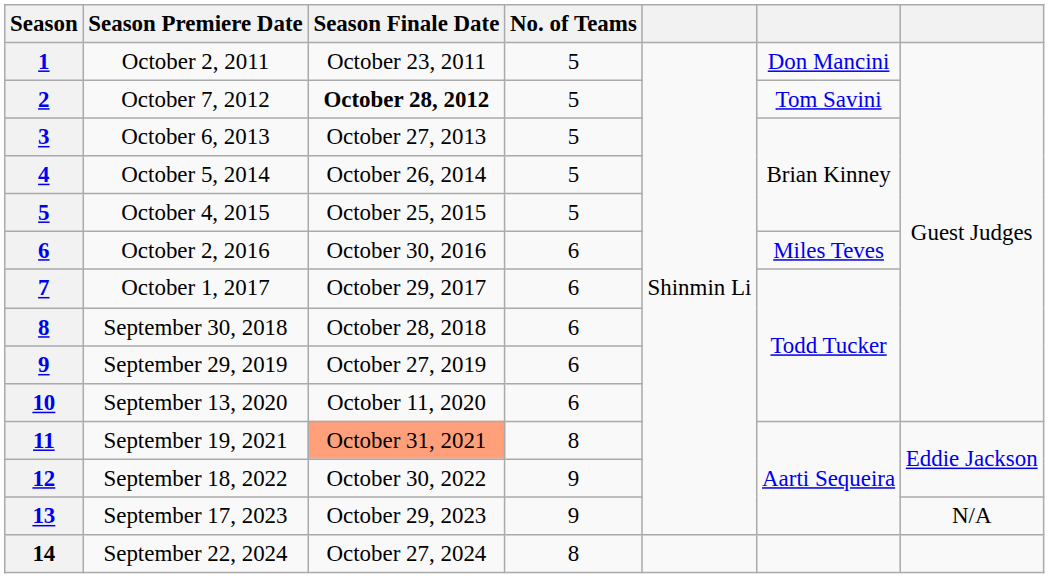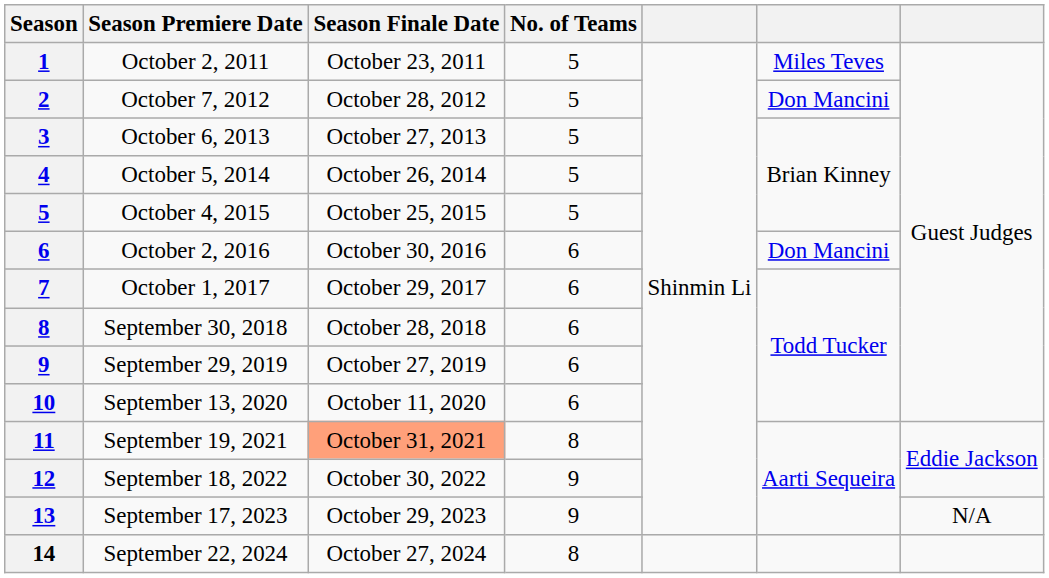October 2, 2011 | column 6: Don Mancini -> Miles Teves
October 7, 2012 | Season Finale Date: bold -> normal
October 7, 2012 | column 6: Tom Savini -> Don Mancini
October 2, 2016 | column 6: Miles Teves -> Don Mancini
